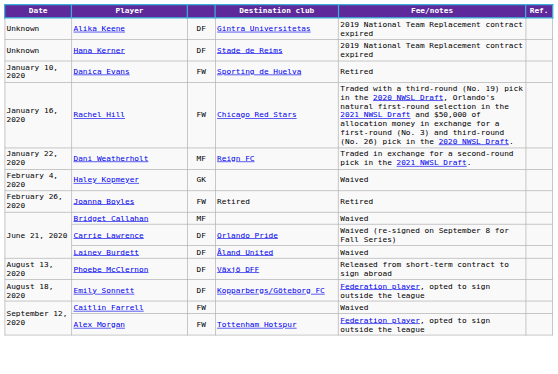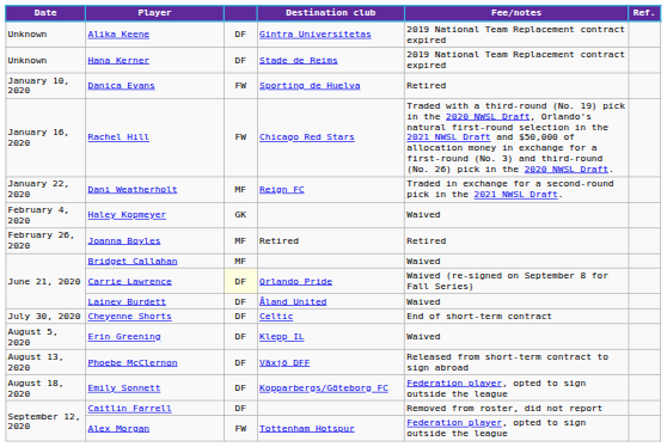Joanna Boyles | column 3: FW -> MF
Carrie Lawrence | column 3: no background -> lightyellow background
+ row: July 30, 2020 | Cheyenne Shorts | DF | Celtic | End of short-term contract
+ row: August 5, 2020 | Erin Greening | DF | Klepp IL | Waived
Caitlin Farrell | column 3: FW -> DF
Caitlin Farrell | Fee/notes: Waived -> Removed from roster, did not report
